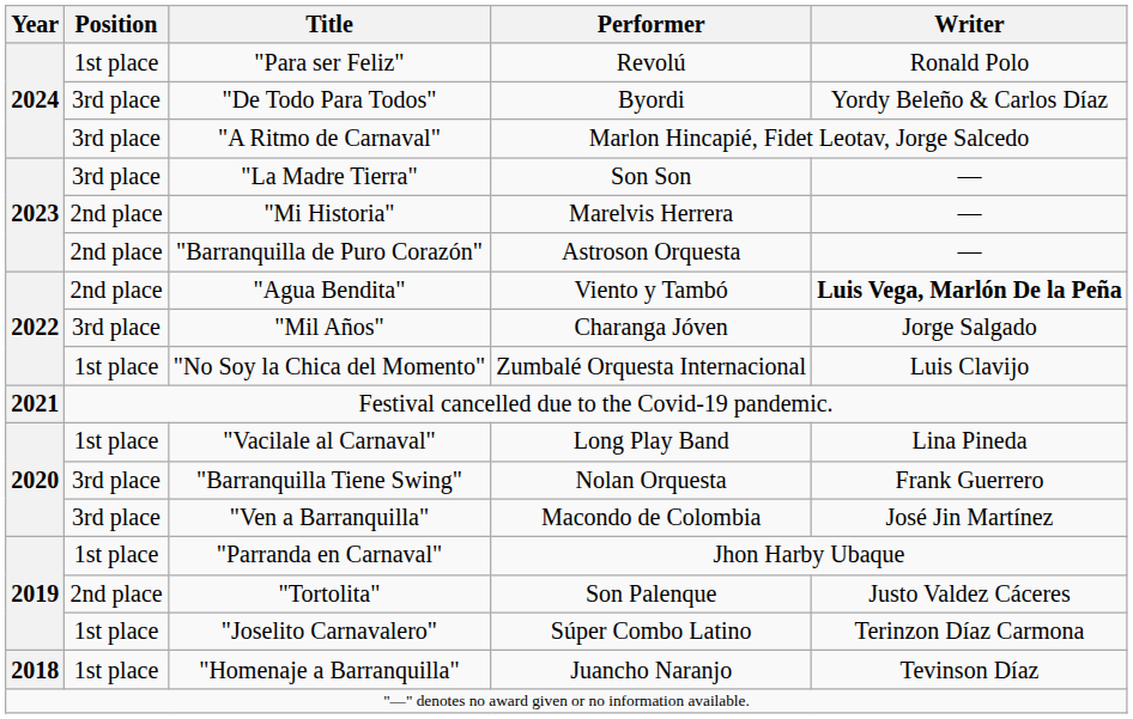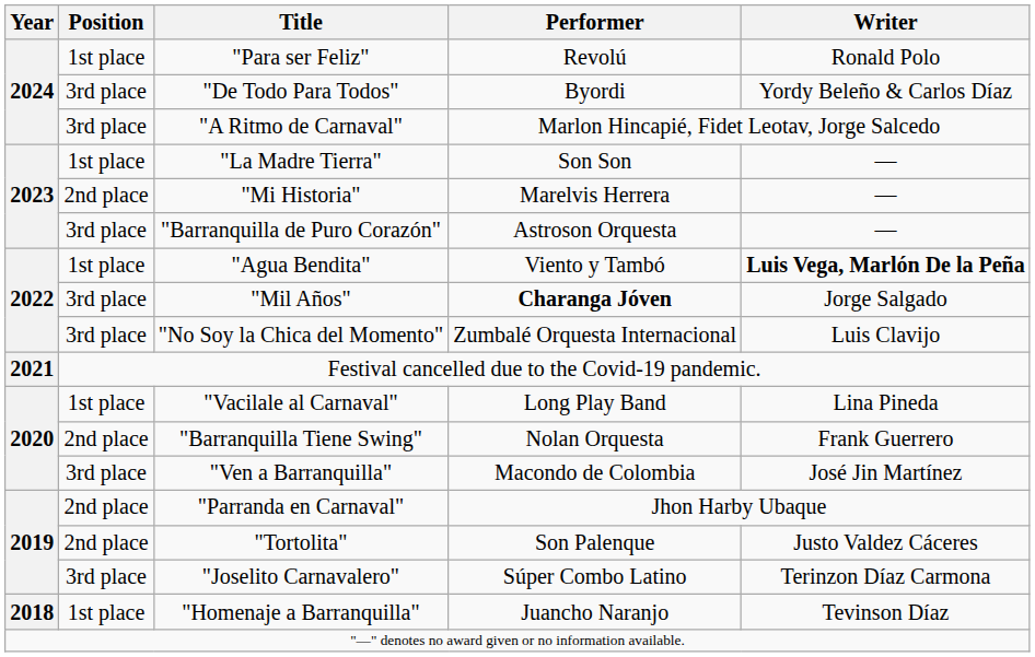"La Madre Tierra" | Position: 3rd place -> 1st place
"Barranquilla de Puro Corazón" | Position: 2nd place -> 3rd place
"Agua Bendita" | Position: 2nd place -> 1st place
"Mil Años" | Performer: normal -> bold
"No Soy la Chica del Momento" | Position: 1st place -> 3rd place
"Barranquilla Tiene Swing" | Position: 3rd place -> 2nd place
"Parranda en Carnaval" | Position: 1st place -> 2nd place
"Joselito Carnavalero" | Position: 1st place -> 3rd place
